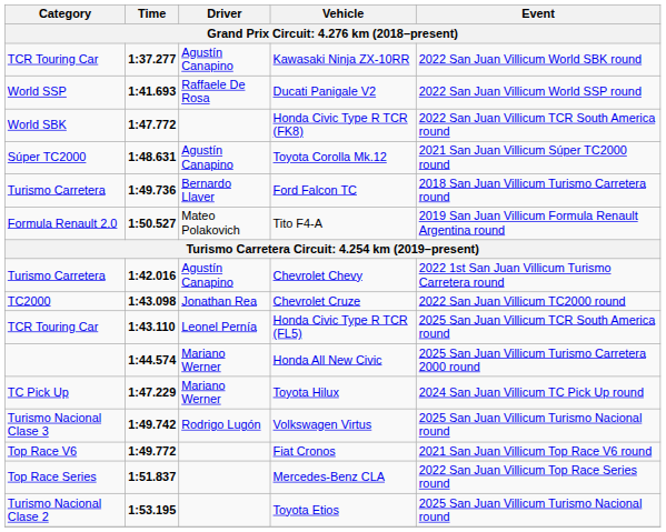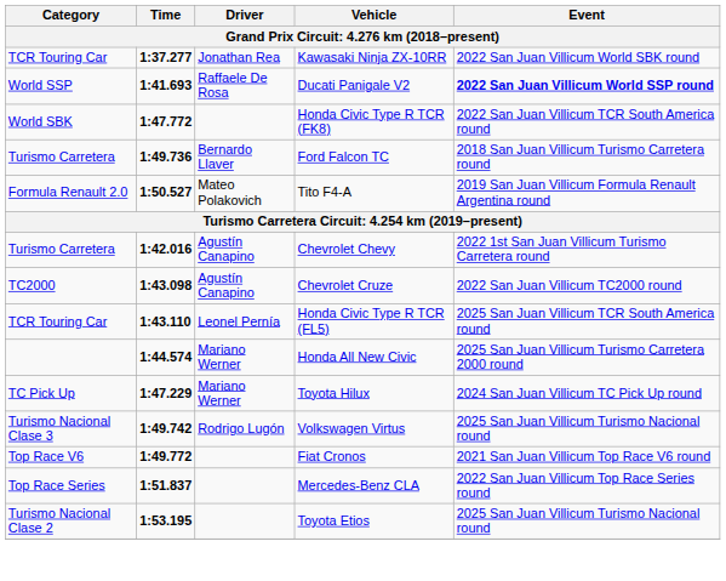Kawasaki Ninja ZX-10RR | Driver: Agustín Canapino -> Jonathan Rea
Ducati Panigale V2 | Event: normal -> bold
- row: Súper TC2000 | 1:48.631 | Agustín Canapino | Toyota Corolla Mk.12 | 2021 San Juan Villicum Súper TC2000 round
Chevrolet Cruze | Driver: Jonathan Rea -> Agustín Canapino
